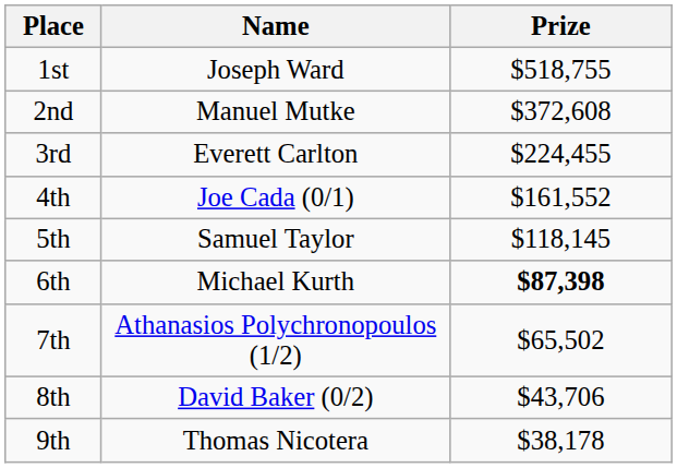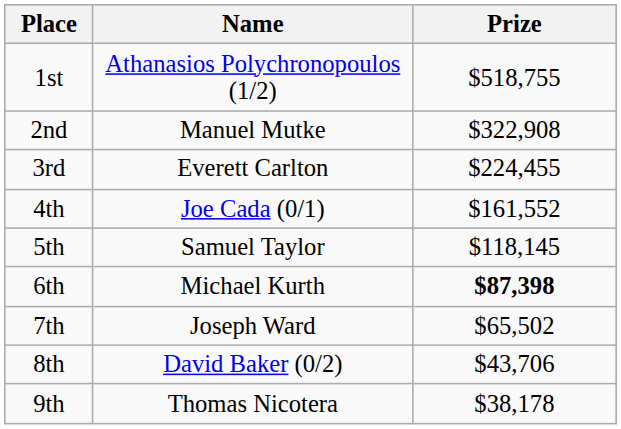1st | Name: Joseph Ward -> Athanasios Polychronopoulos (1/2)
2nd | Prize: $372,608 -> $322,908
7th | Name: Athanasios Polychronopoulos (1/2) -> Joseph Ward
